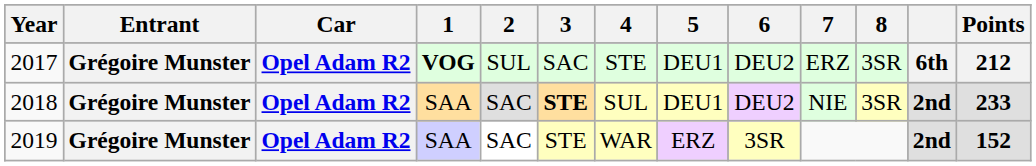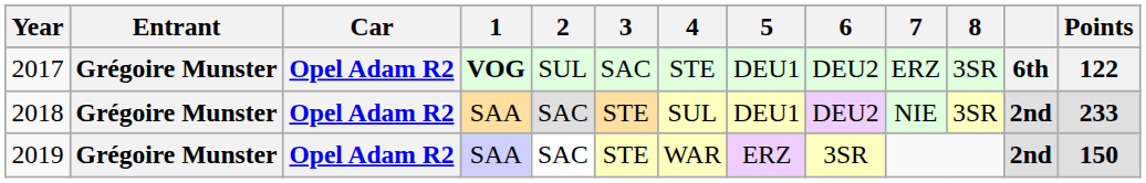2017 | Points: 212 -> 122
2018 | 3: bold -> normal
2019 | Points: 152 -> 150
